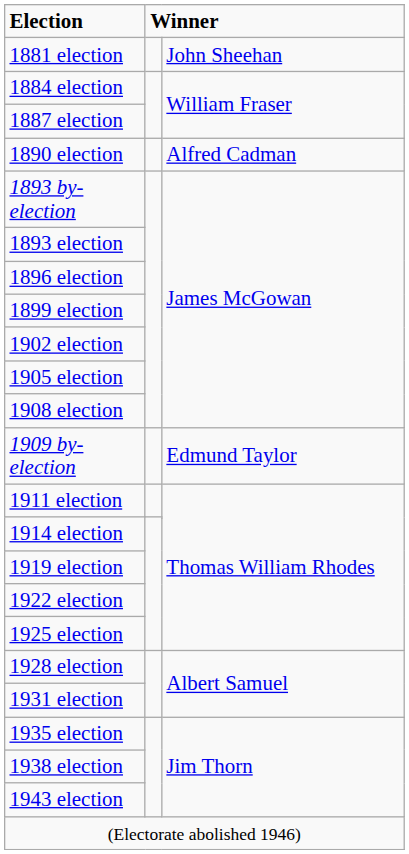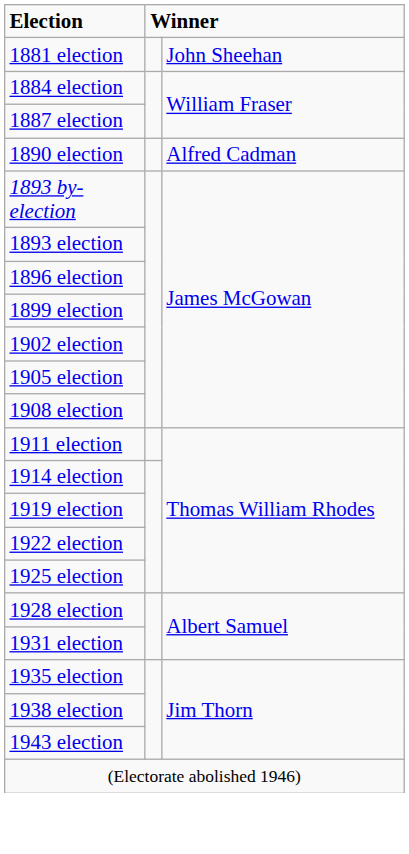- row: 1909 by-election | Edmund Taylor
